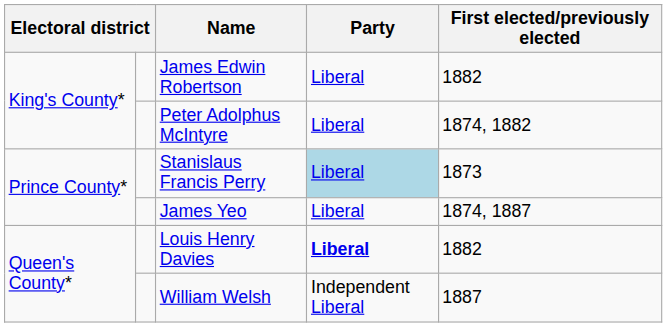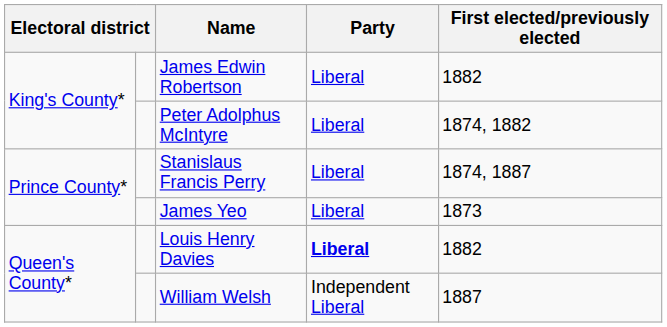Stanislaus Francis Perry | Party: lightblue background -> no background
Stanislaus Francis Perry | First elected/previously elected: 1873 -> 1874, 1887
James Yeo | First elected/previously elected: 1874, 1887 -> 1873
